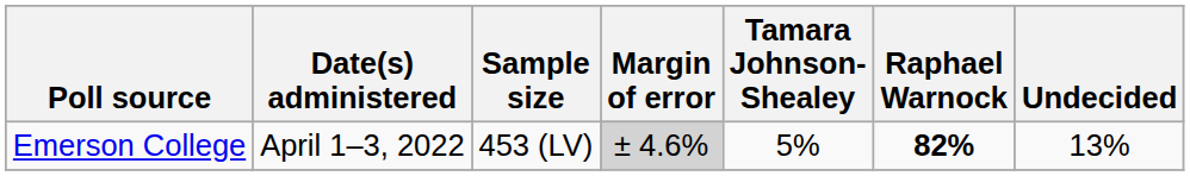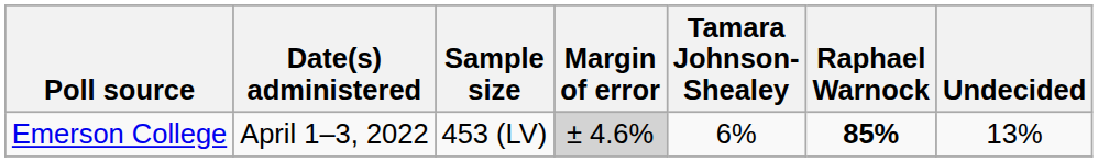Emerson College | Tamara Johnson-Shealey: 5% -> 6%
Emerson College | Raphael Warnock: 82% -> 85%
